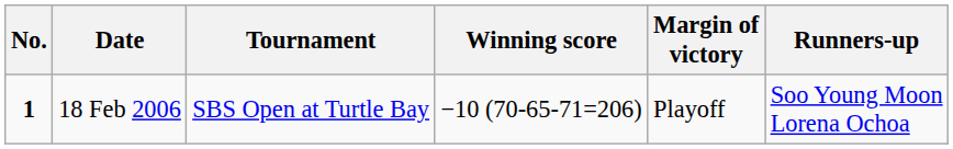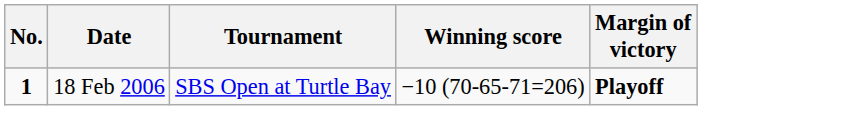- column: Runners-up | Soo Young Moon Lorena Ochoa
18 Feb 2006 | Margin of victory: normal -> bold
